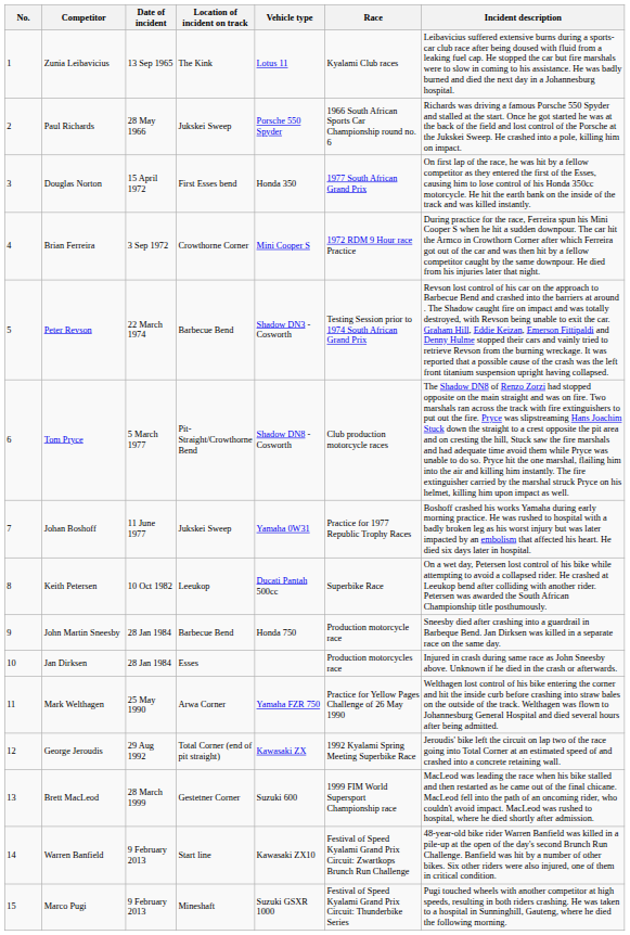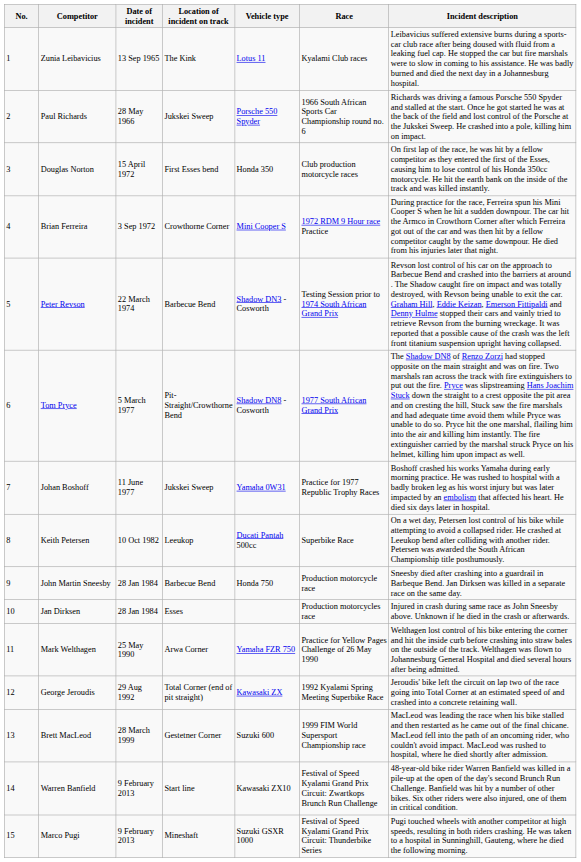Douglas Norton | Race: 1977 South African Grand Prix -> Club production motorcycle races
Tom Pryce | Race: Club production motorcycle races -> 1977 South African Grand Prix
